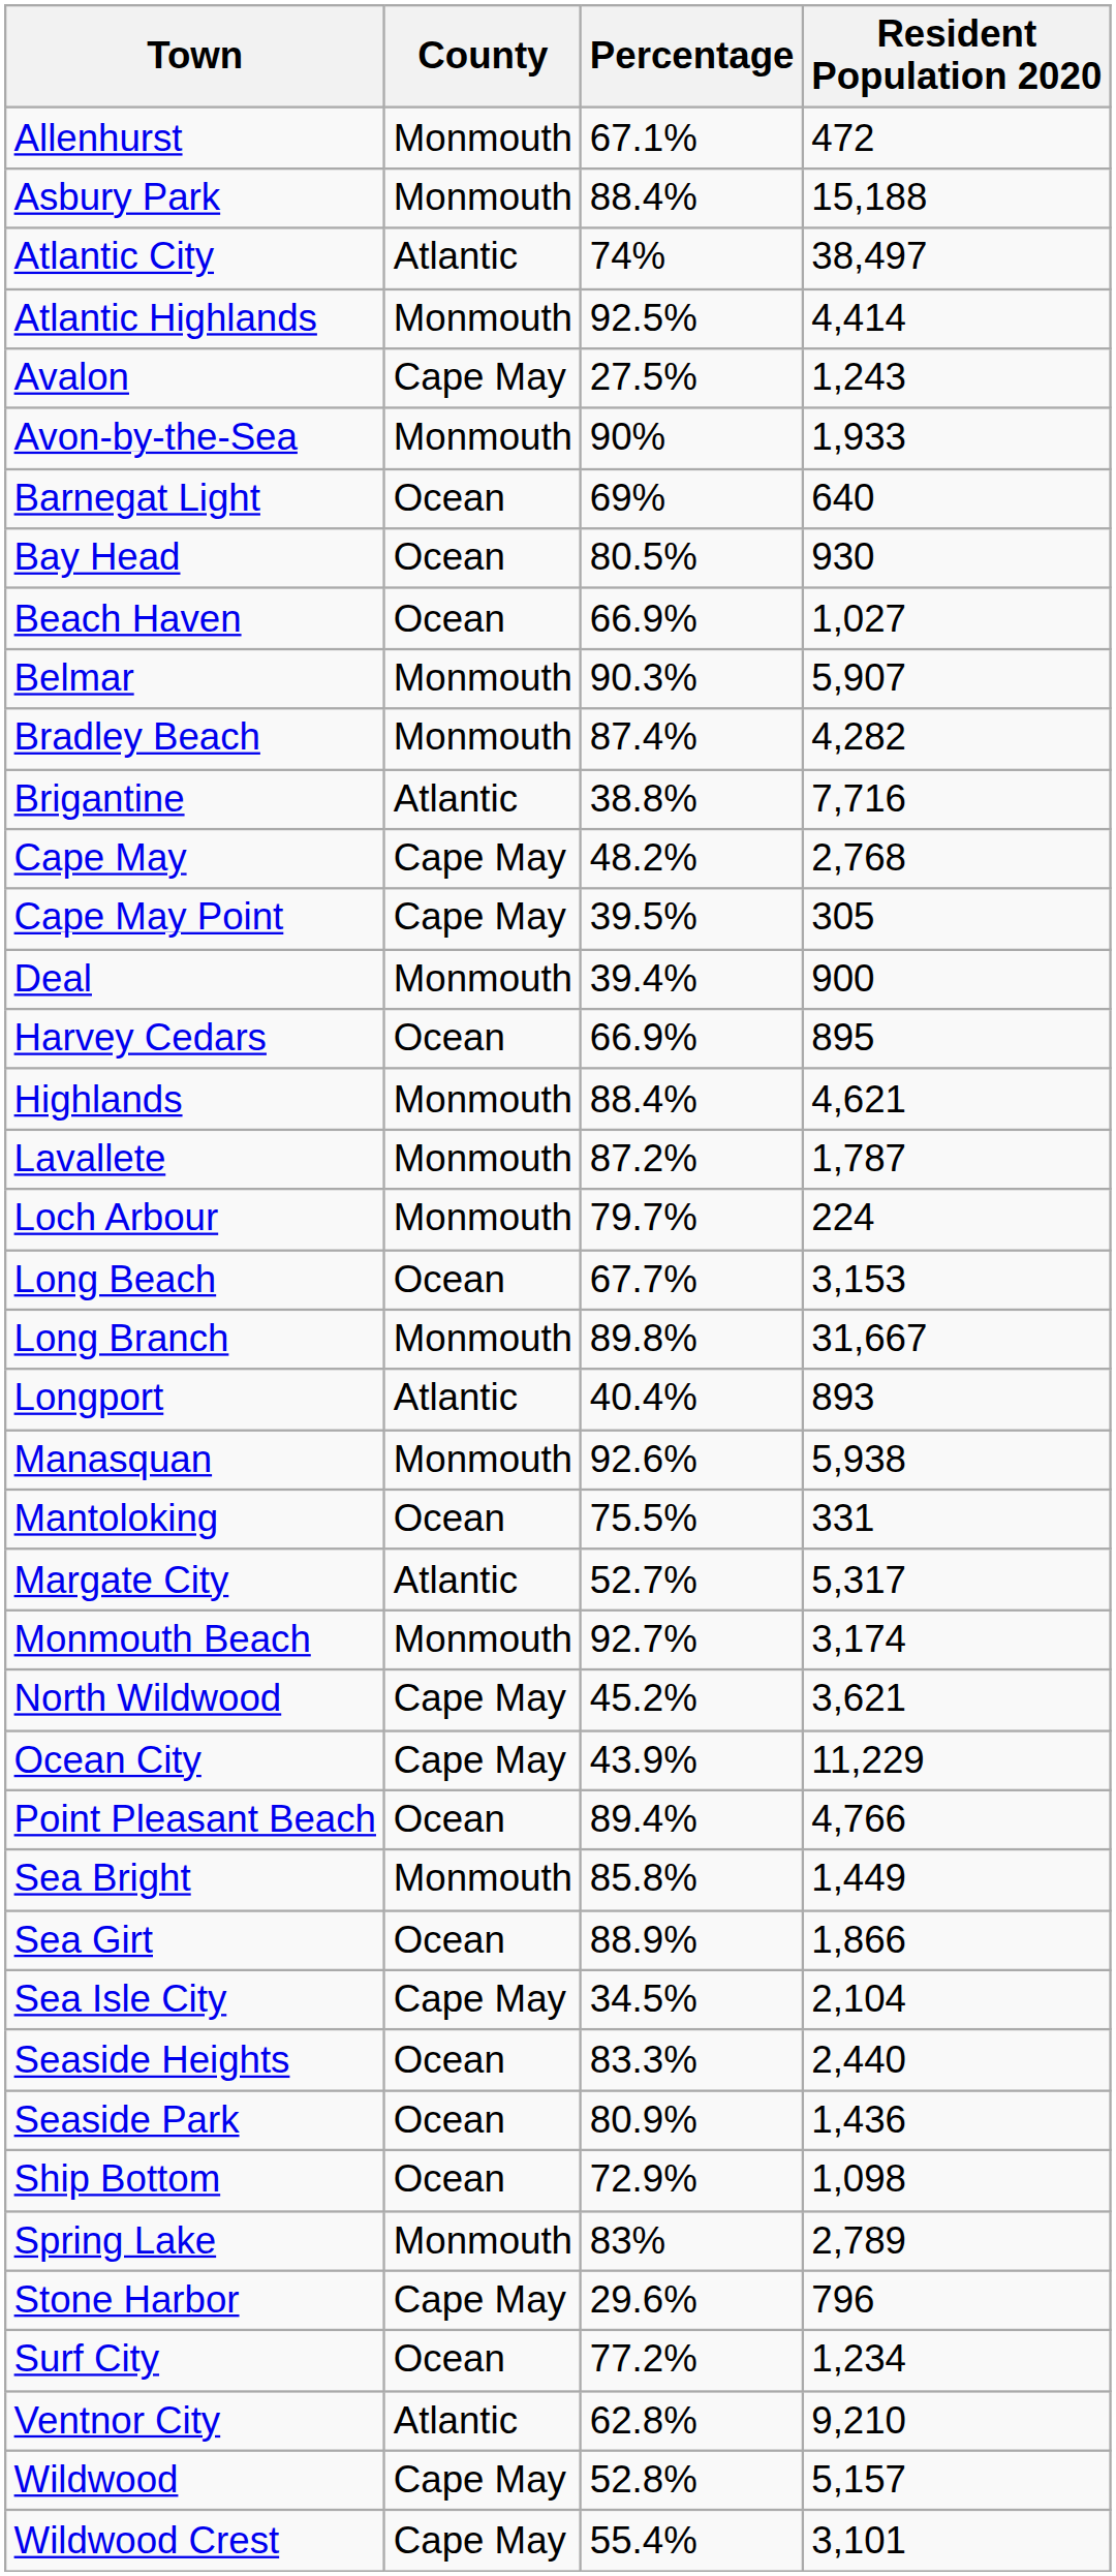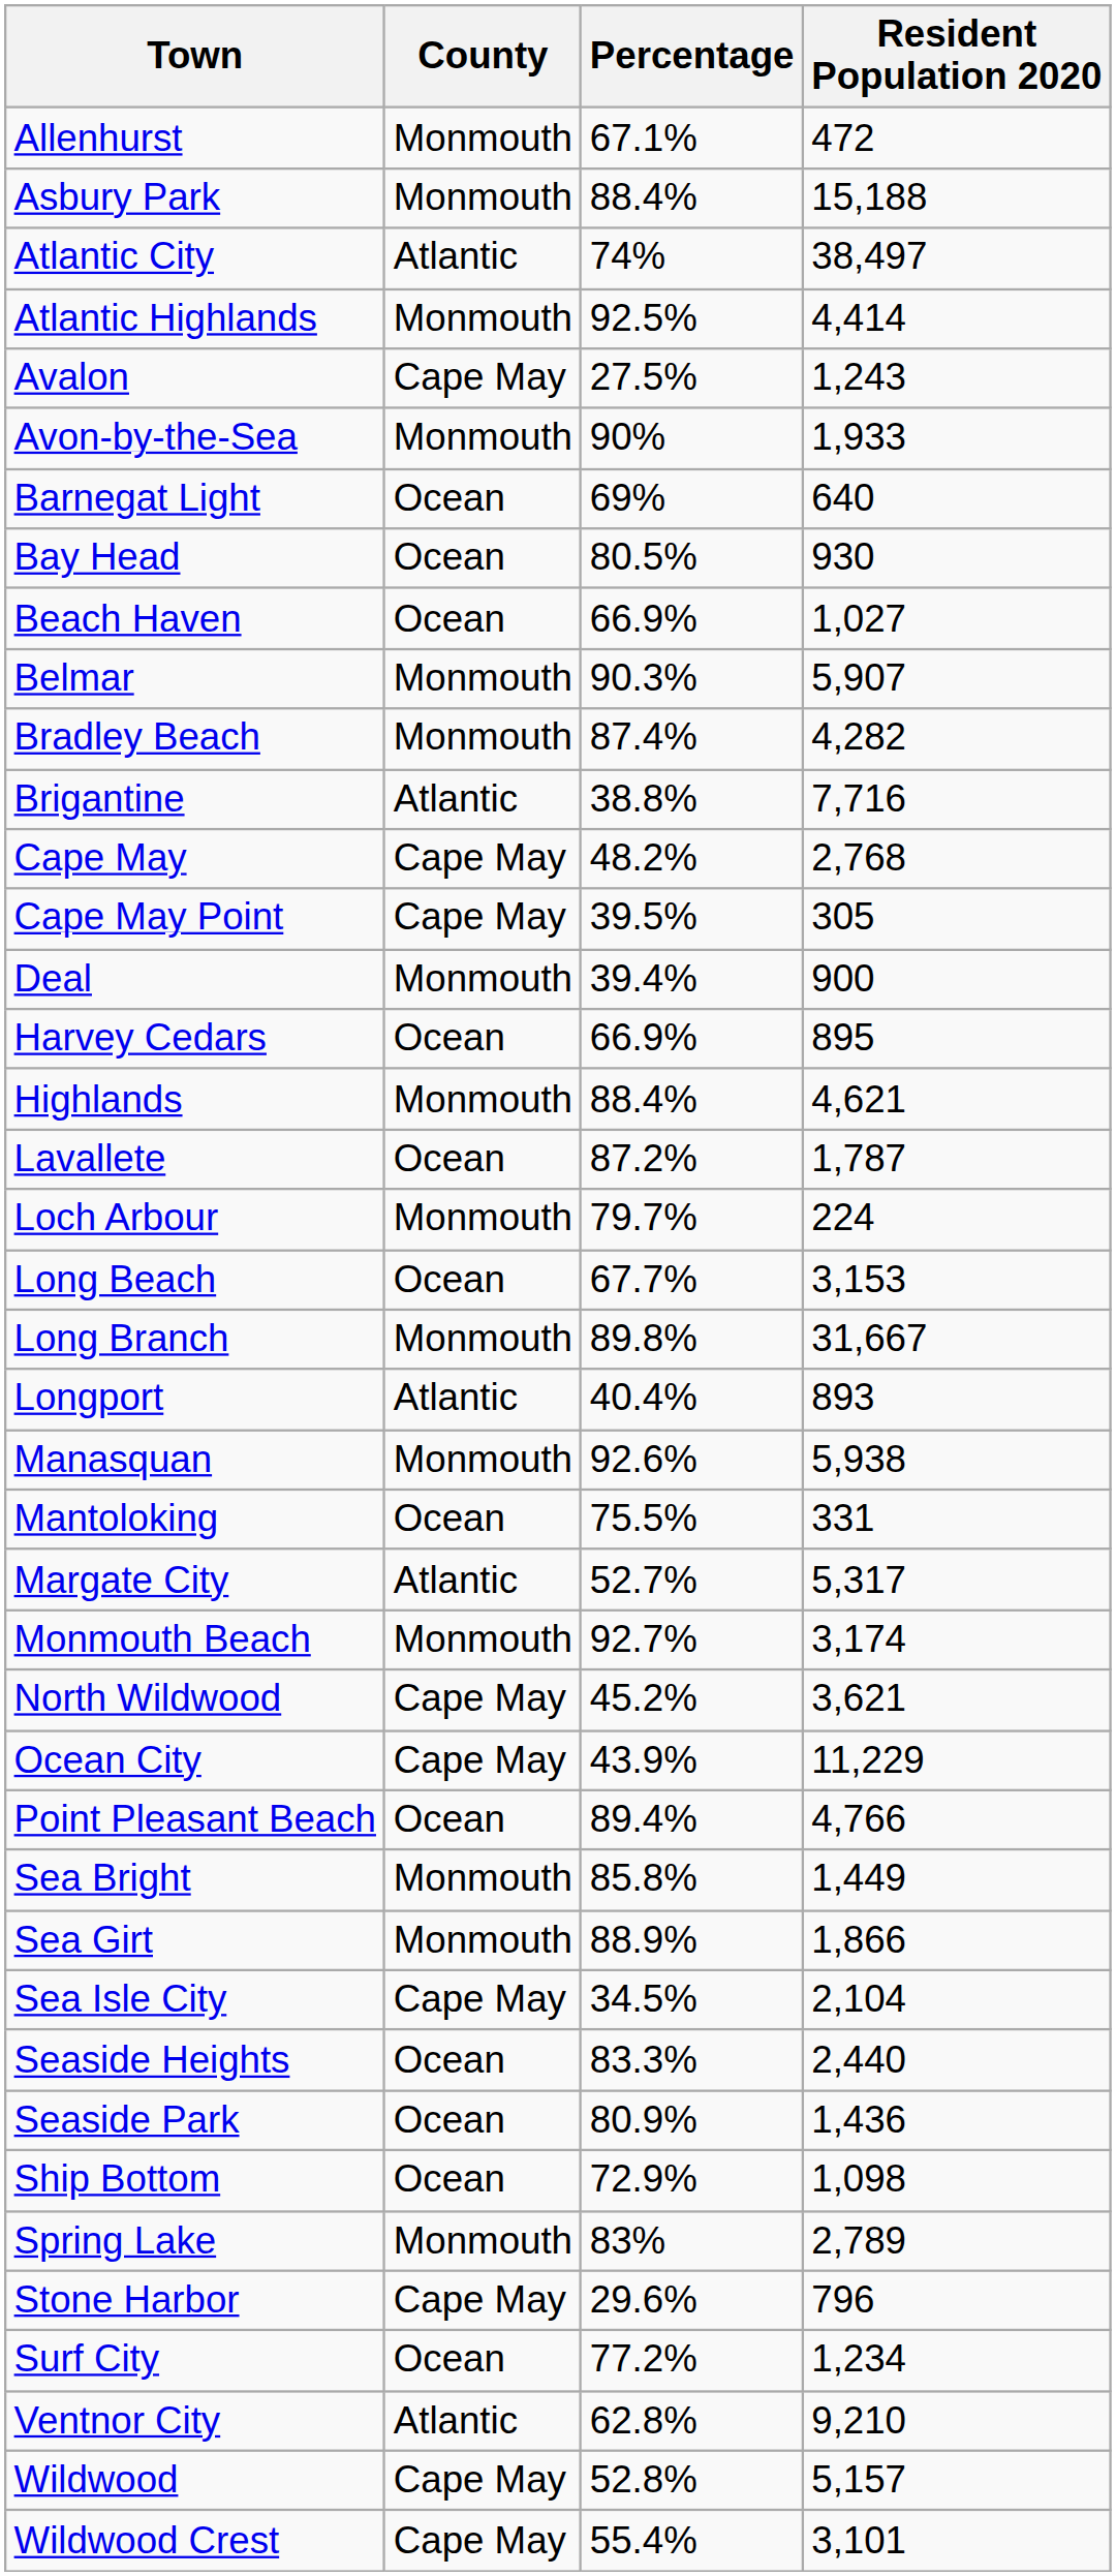Lavallete | County: Monmouth -> Ocean
Sea Girt | County: Ocean -> Monmouth
